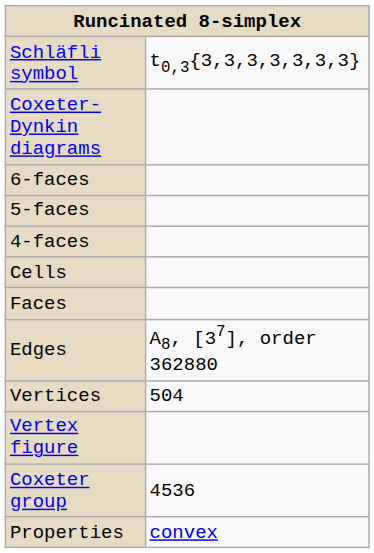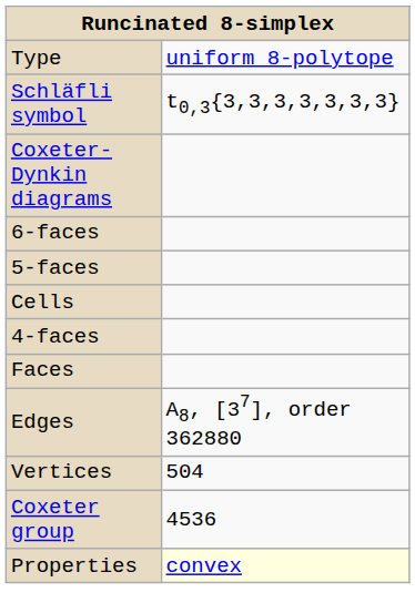+ row: Type | uniform 8-polytope
rows swapped: 4-faces <-> Cells
- row: Vertex figure
Properties | column 2: no background -> lightyellow background
